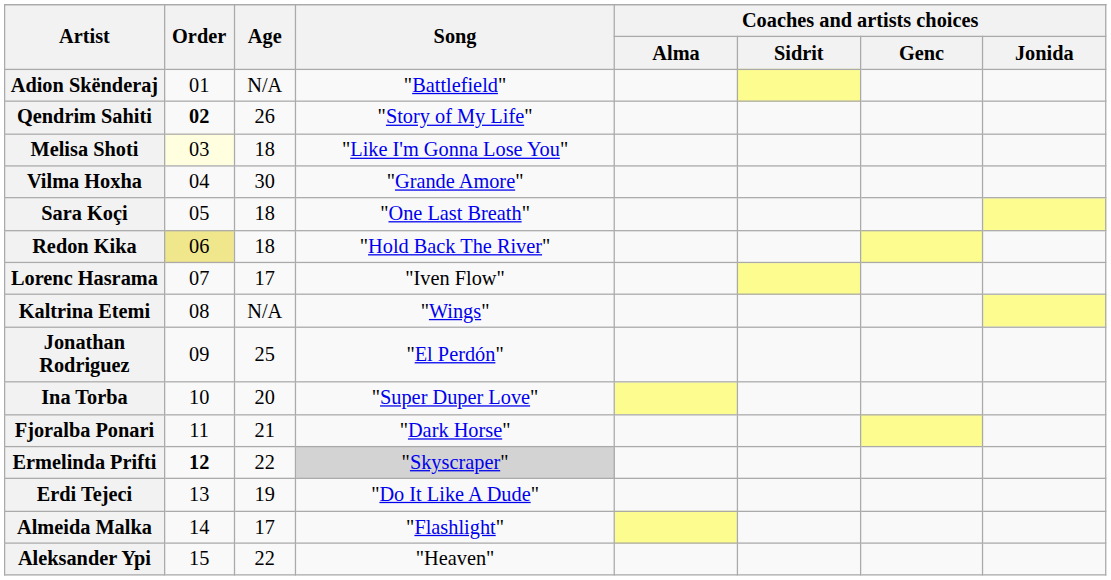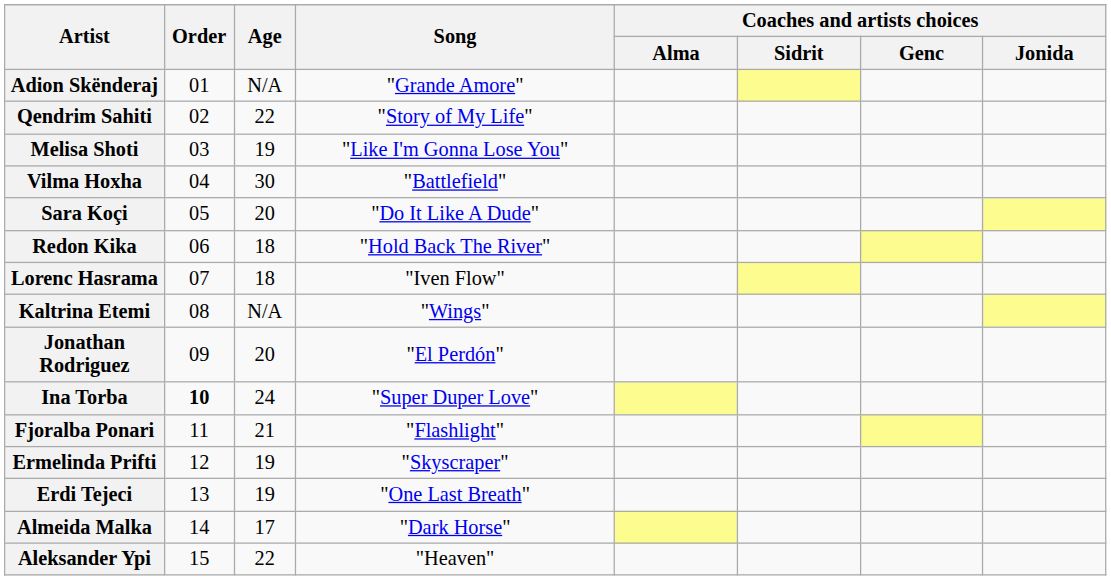Adion Skënderaj | Song: "Battlefield" -> "Grande Amore"
Qendrim Sahiti | Order: bold -> normal
Qendrim Sahiti | Age: 26 -> 22
Melisa Shoti | Order: lightyellow background -> no background
Melisa Shoti | Age: 18 -> 19
Vilma Hoxha | Song: "Grande Amore" -> "Battlefield"
Sara Koçi | Age: 18 -> 20
Sara Koçi | Song: "One Last Breath" -> "Do It Like A Dude"
Redon Kika | Order: khaki background -> no background
Lorenc Hasrama | Age: 17 -> 18
Jonathan Rodriguez | Age: 25 -> 20
Ina Torba | Order: normal -> bold
Ina Torba | Age: 20 -> 24
Fjoralba Ponari | Song: "Dark Horse" -> "Flashlight"
Ermelinda Prifti | Order: bold -> normal
Ermelinda Prifti | Age: 22 -> 19
Ermelinda Prifti | Song: lightgrey background -> no background
Erdi Tejeci | Song: "Do It Like A Dude" -> "One Last Breath"
Almeida Malka | Song: "Flashlight" -> "Dark Horse"
